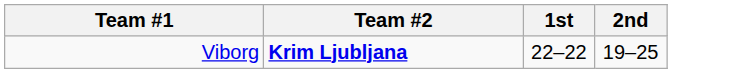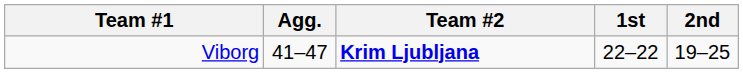+ column: Agg. | 41–47
